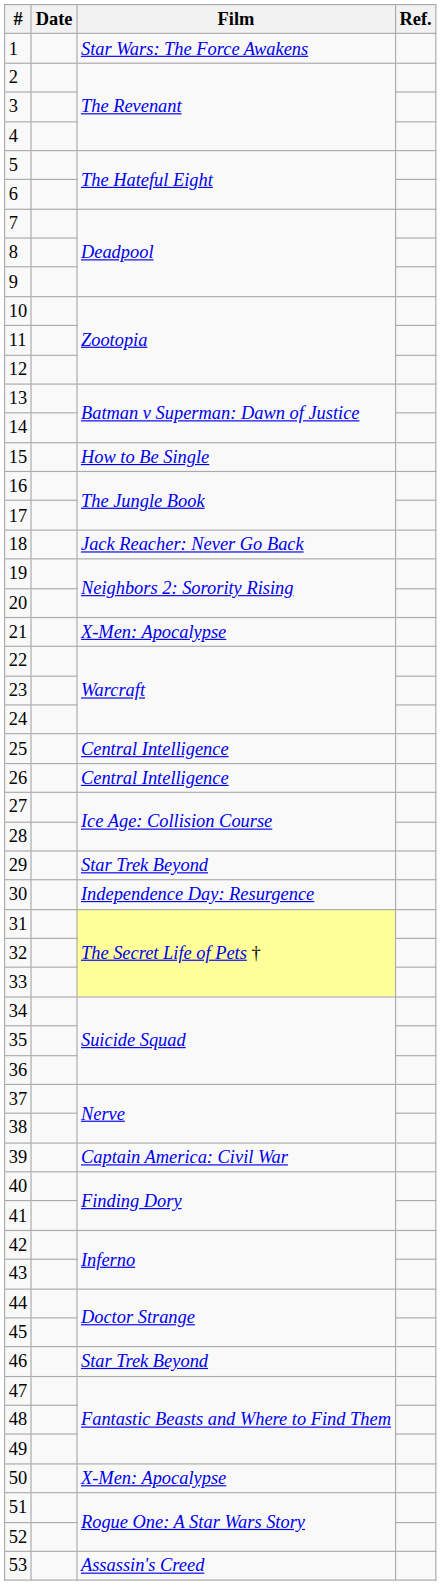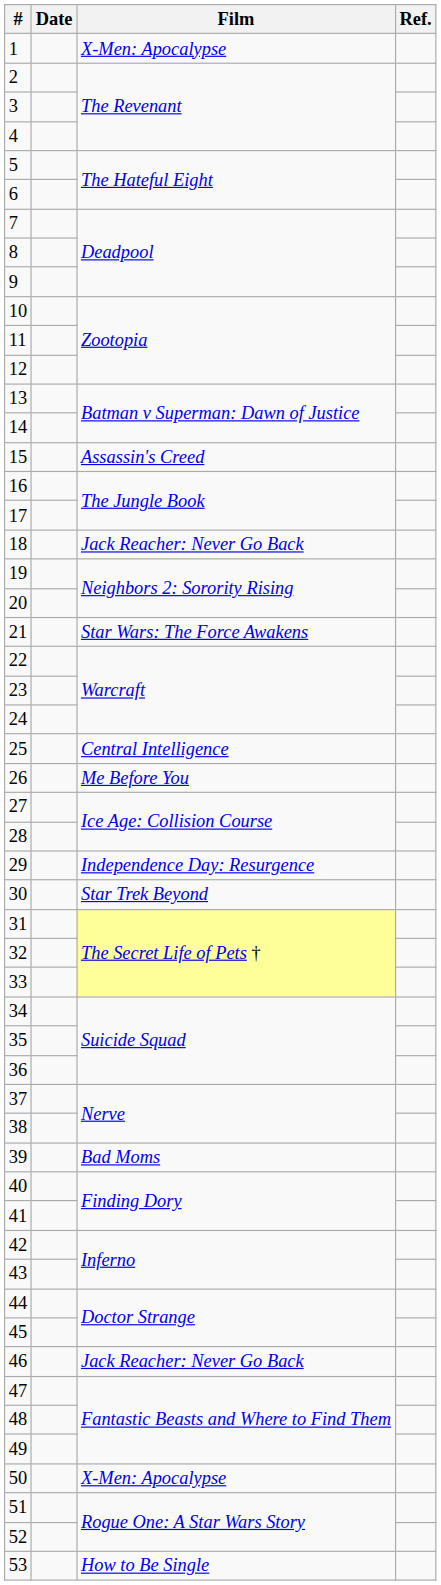1 | Film: Star Wars: The Force Awakens -> X-Men: Apocalypse
15 | Film: How to Be Single -> Assassin's Creed
21 | Film: X-Men: Apocalypse -> Star Wars: The Force Awakens
26 | Film: Central Intelligence -> Me Before You
29 | Film: Star Trek Beyond -> Independence Day: Resurgence
30 | Film: Independence Day: Resurgence -> Star Trek Beyond
39 | Film: Captain America: Civil War -> Bad Moms
46 | Film: Star Trek Beyond -> Jack Reacher: Never Go Back
53 | Film: Assassin's Creed -> How to Be Single
